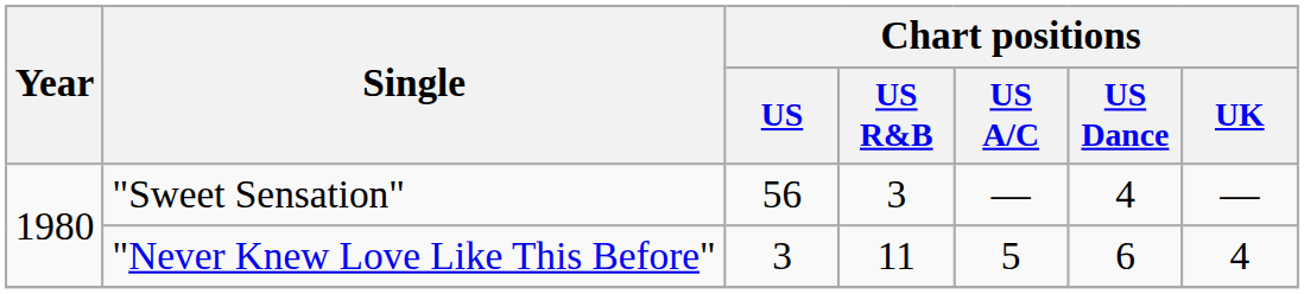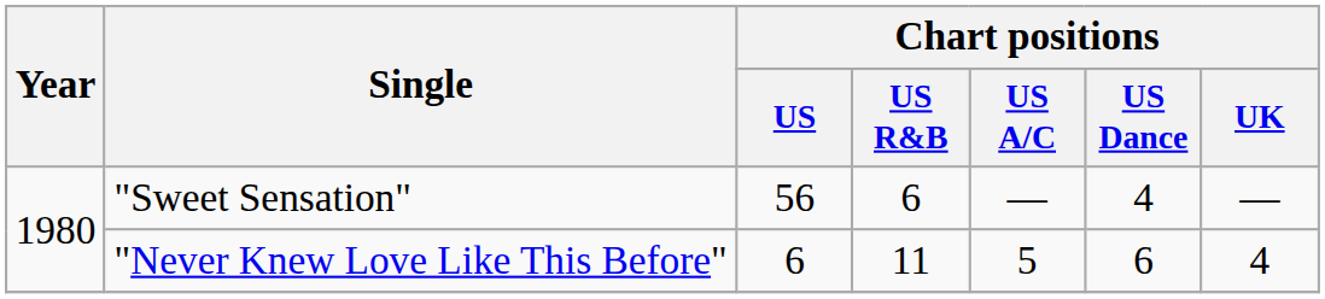"Sweet Sensation" | Chart positions / US R&B: 3 -> 6
"Never Knew Love Like This Before" | Chart positions / US: 3 -> 6
